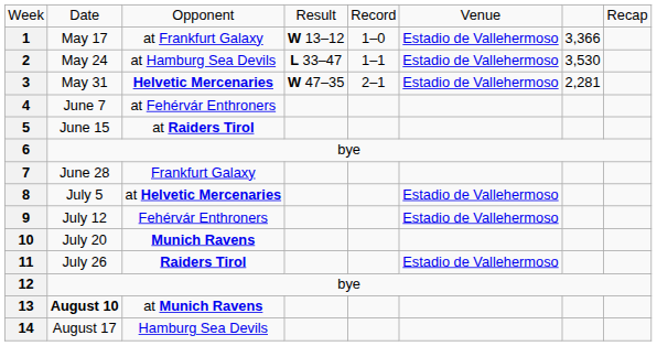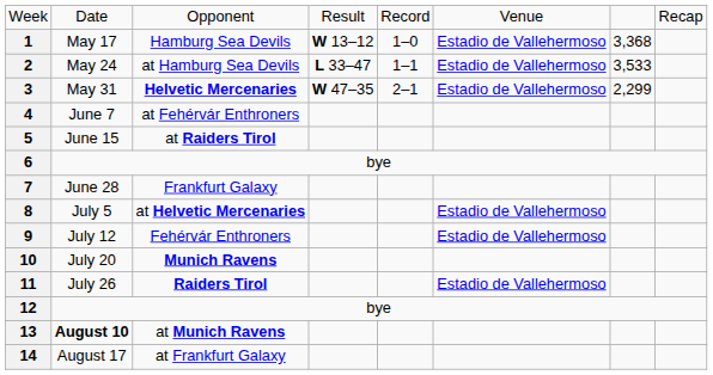1 | column 3: at Frankfurt Galaxy -> Hamburg Sea Devils
1 | column 7: 3,366 -> 3,368
2 | column 7: 3,530 -> 3,533
3 | column 7: 2,281 -> 2,299
14 | column 3: Hamburg Sea Devils -> at Frankfurt Galaxy
